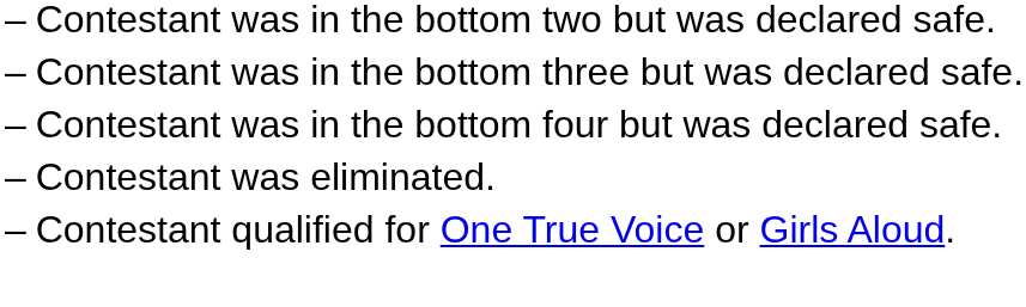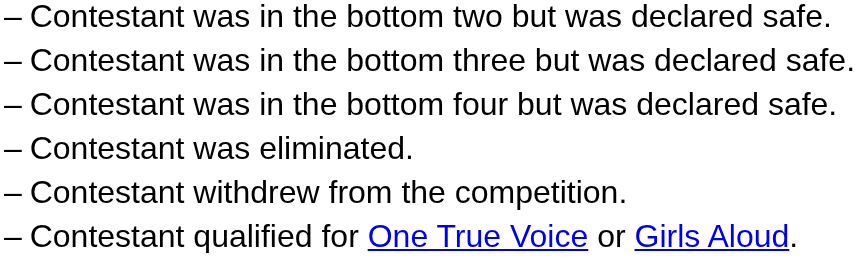+ row: – | Contestant withdrew from the competition.
